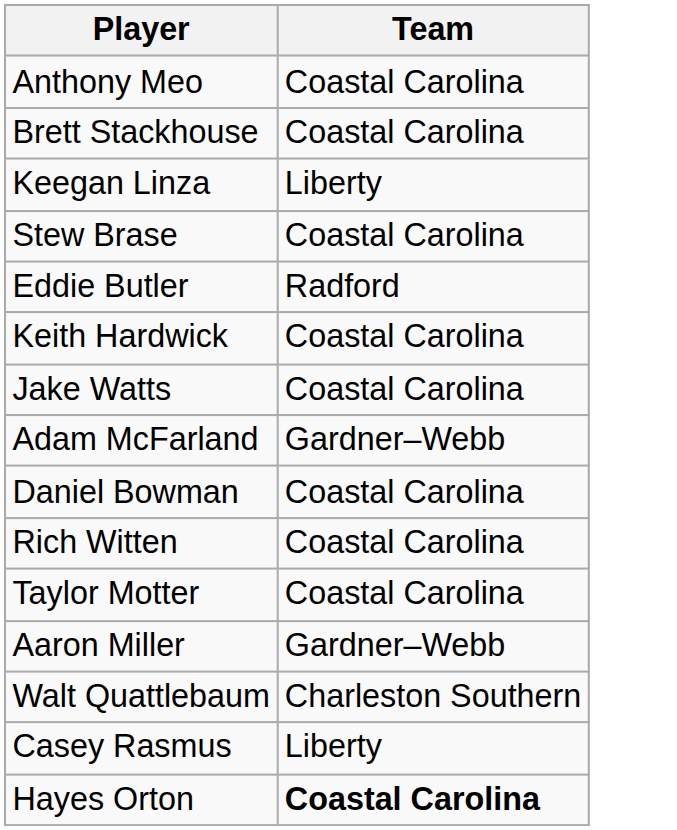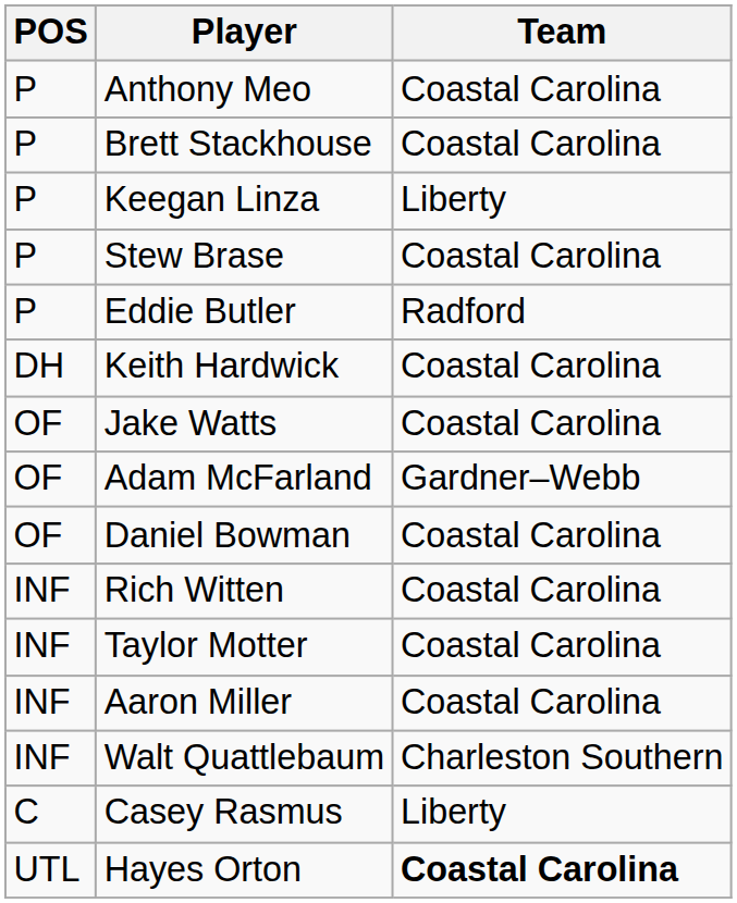+ column: POS | P | P | P | P | P | DH | OF | OF | OF | INF | INF | INF | INF | C | UTL
Aaron Miller | Team: Gardner–Webb -> Coastal Carolina
